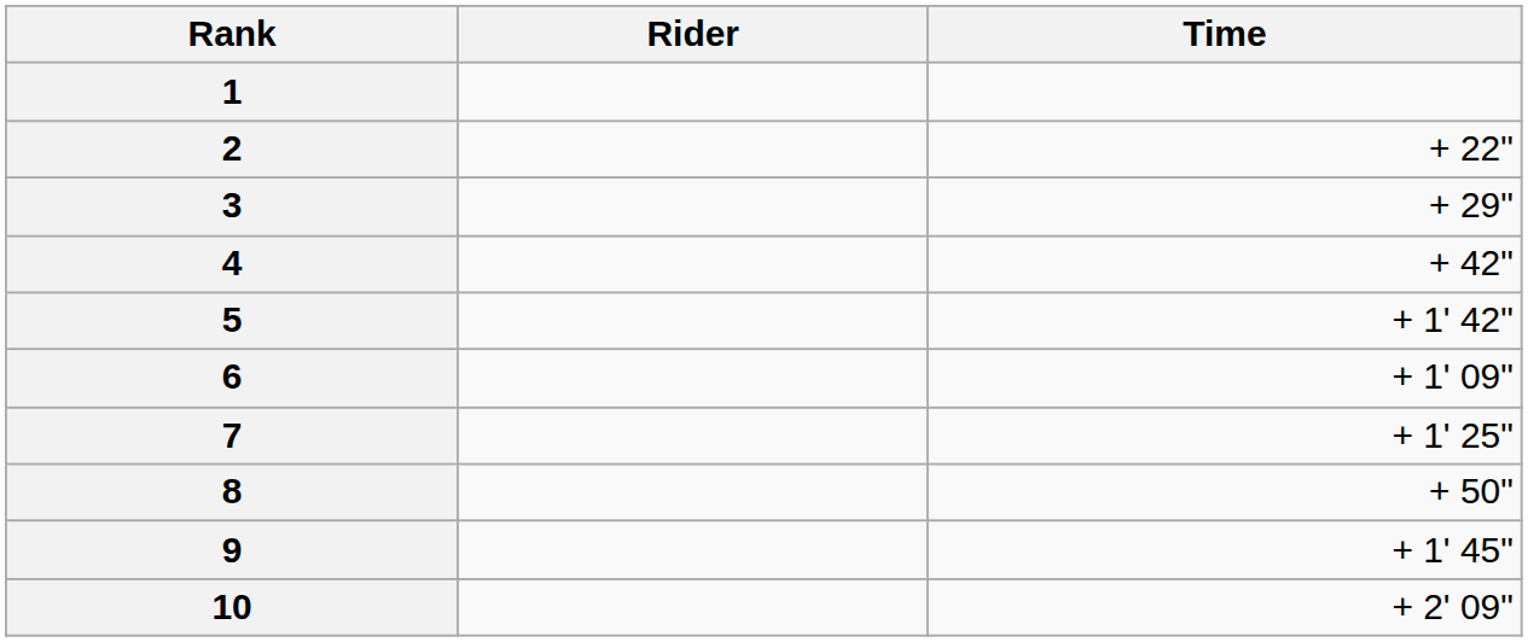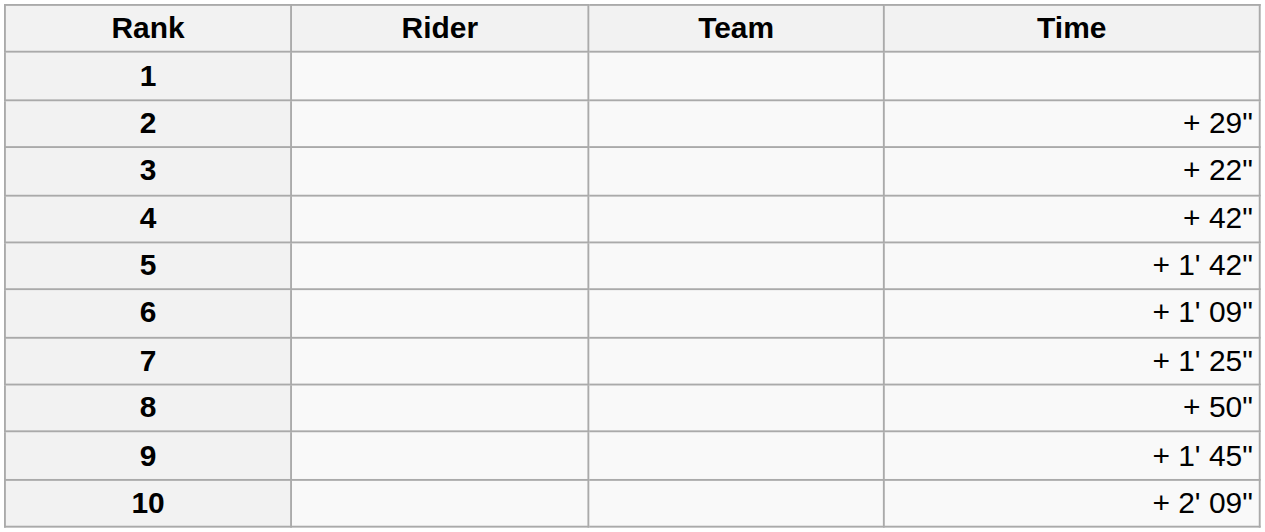+ column: Team
2 | Time: + 22" -> + 29"
3 | Time: + 29" -> + 22"
